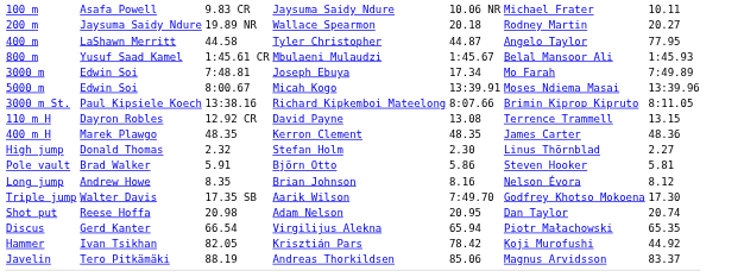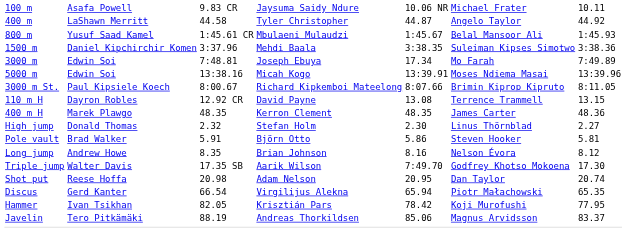- row: 200 m | Jaysuma Saidy Ndure | 19.89 NR | Wallace Spearmon | 20.18 | Rodney Martin | 20.27
400 m | column 7: 77.95 -> 44.92
+ row: 1500 m | Daniel Kipchirchir Komen | 3:37.96 | Mehdi Baala | 3:38.35 | Suleiman Kipses Simotwo | 3:38.36
5000 m | column 3: 8:00.67 -> 13:38.16
3000 m St. | column 3: 13:38.16 -> 8:00.67
Hammer | column 7: 44.92 -> 77.95
